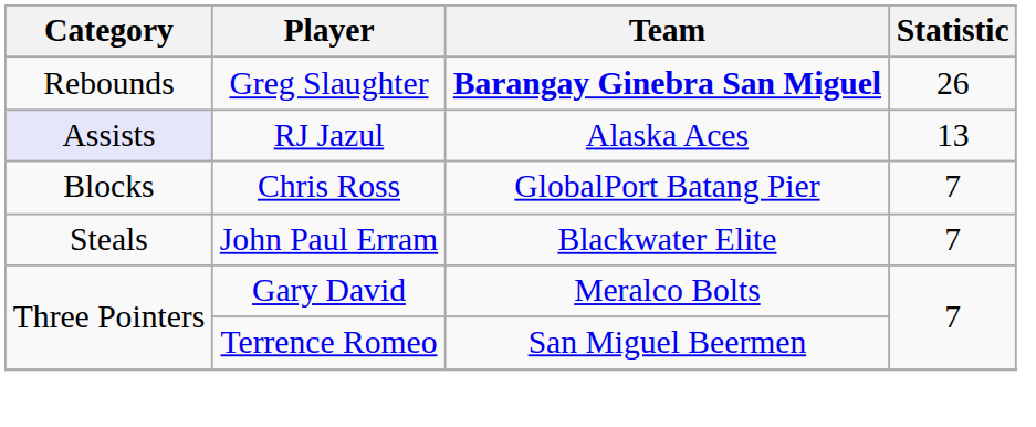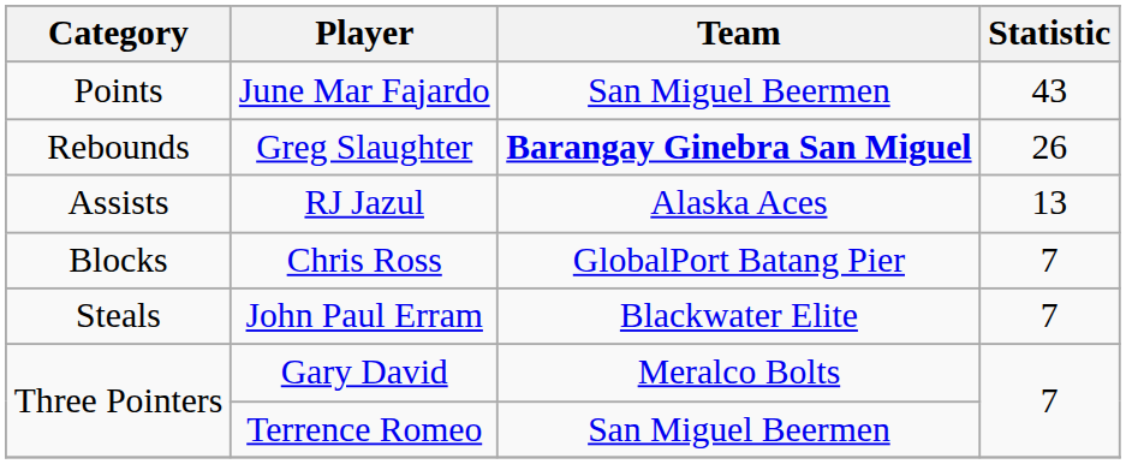+ row: Points | June Mar Fajardo | San Miguel Beermen | 43
RJ Jazul | Category: lavender background -> no background
